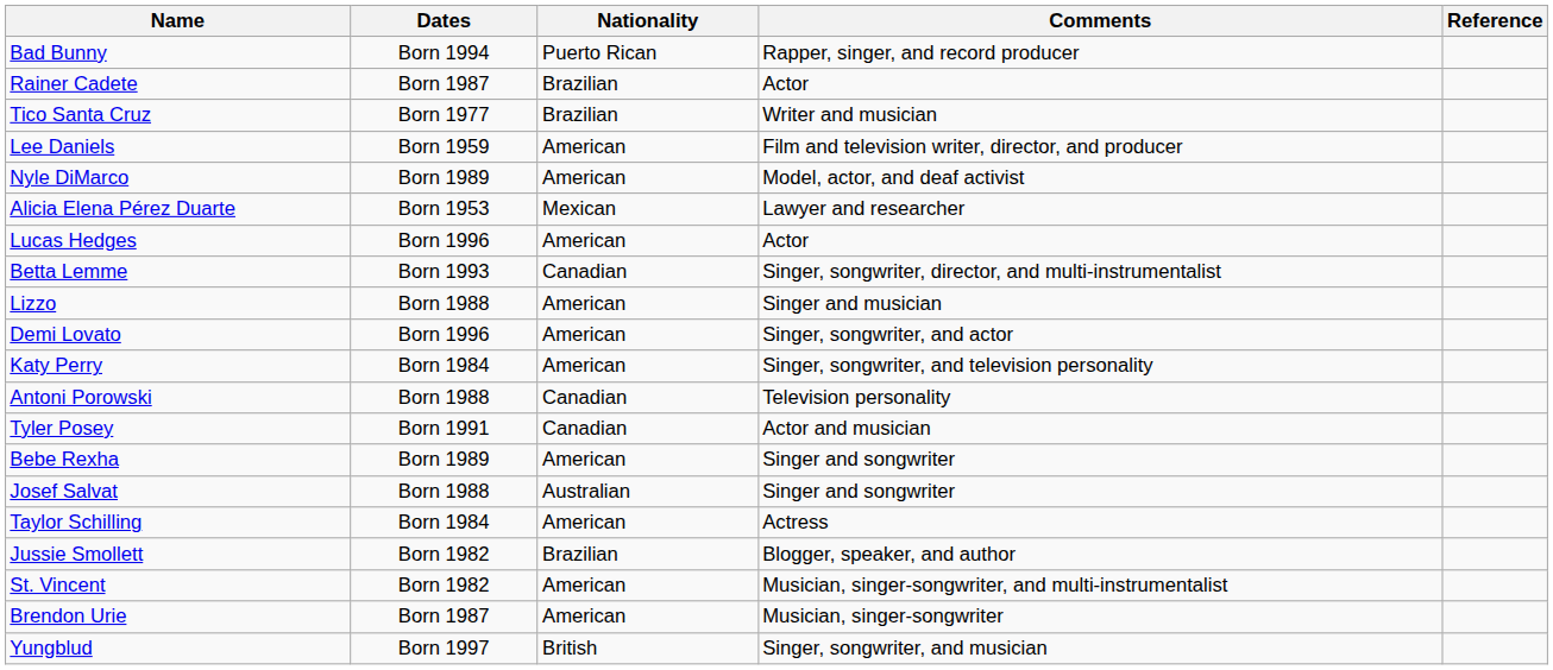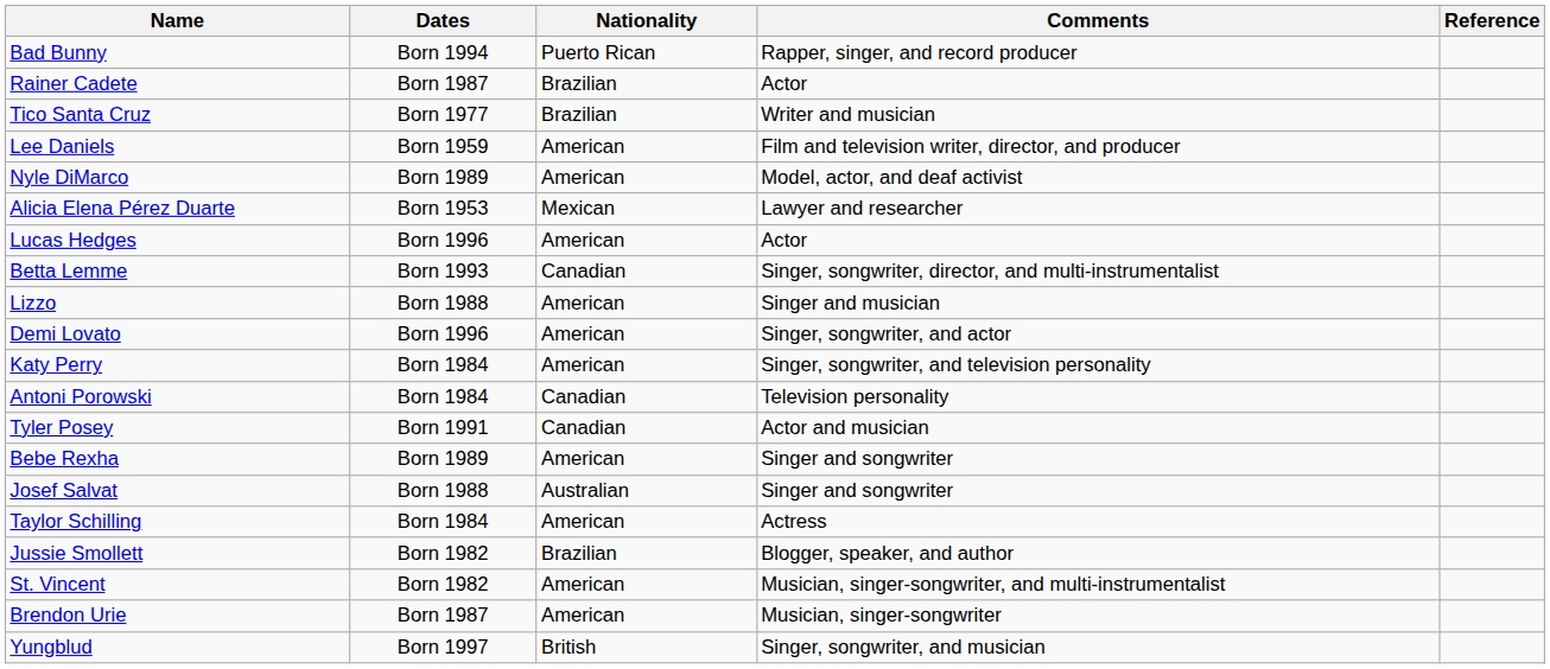Antoni Porowski | Dates: Born 1988 -> Born 1984
